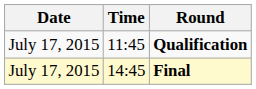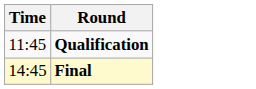- column: Date | July 17, 2015 | July 17, 2015
